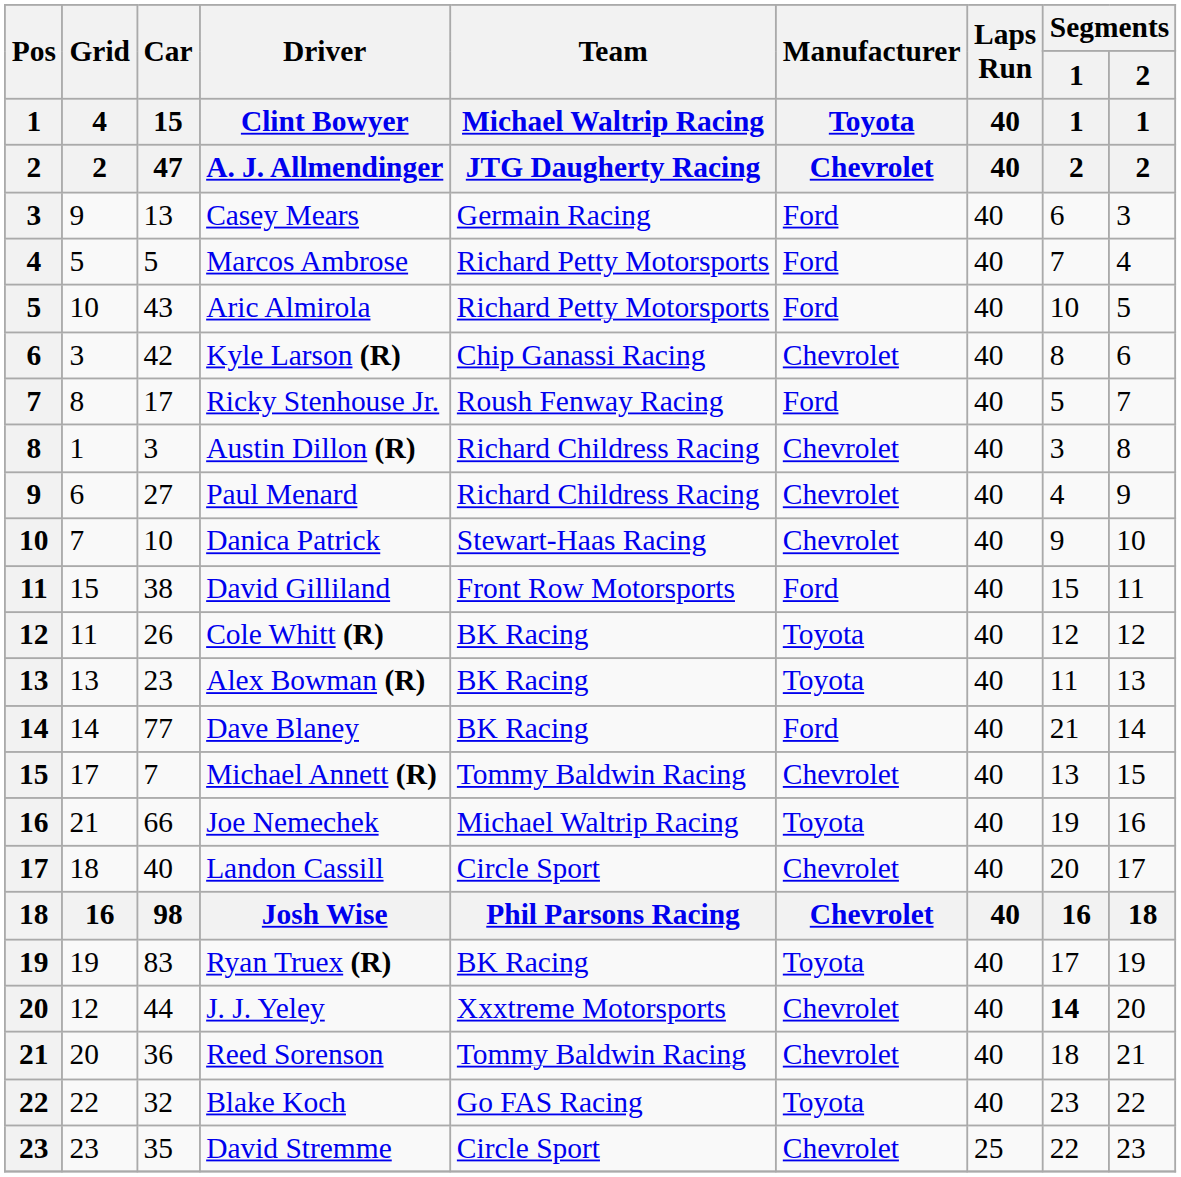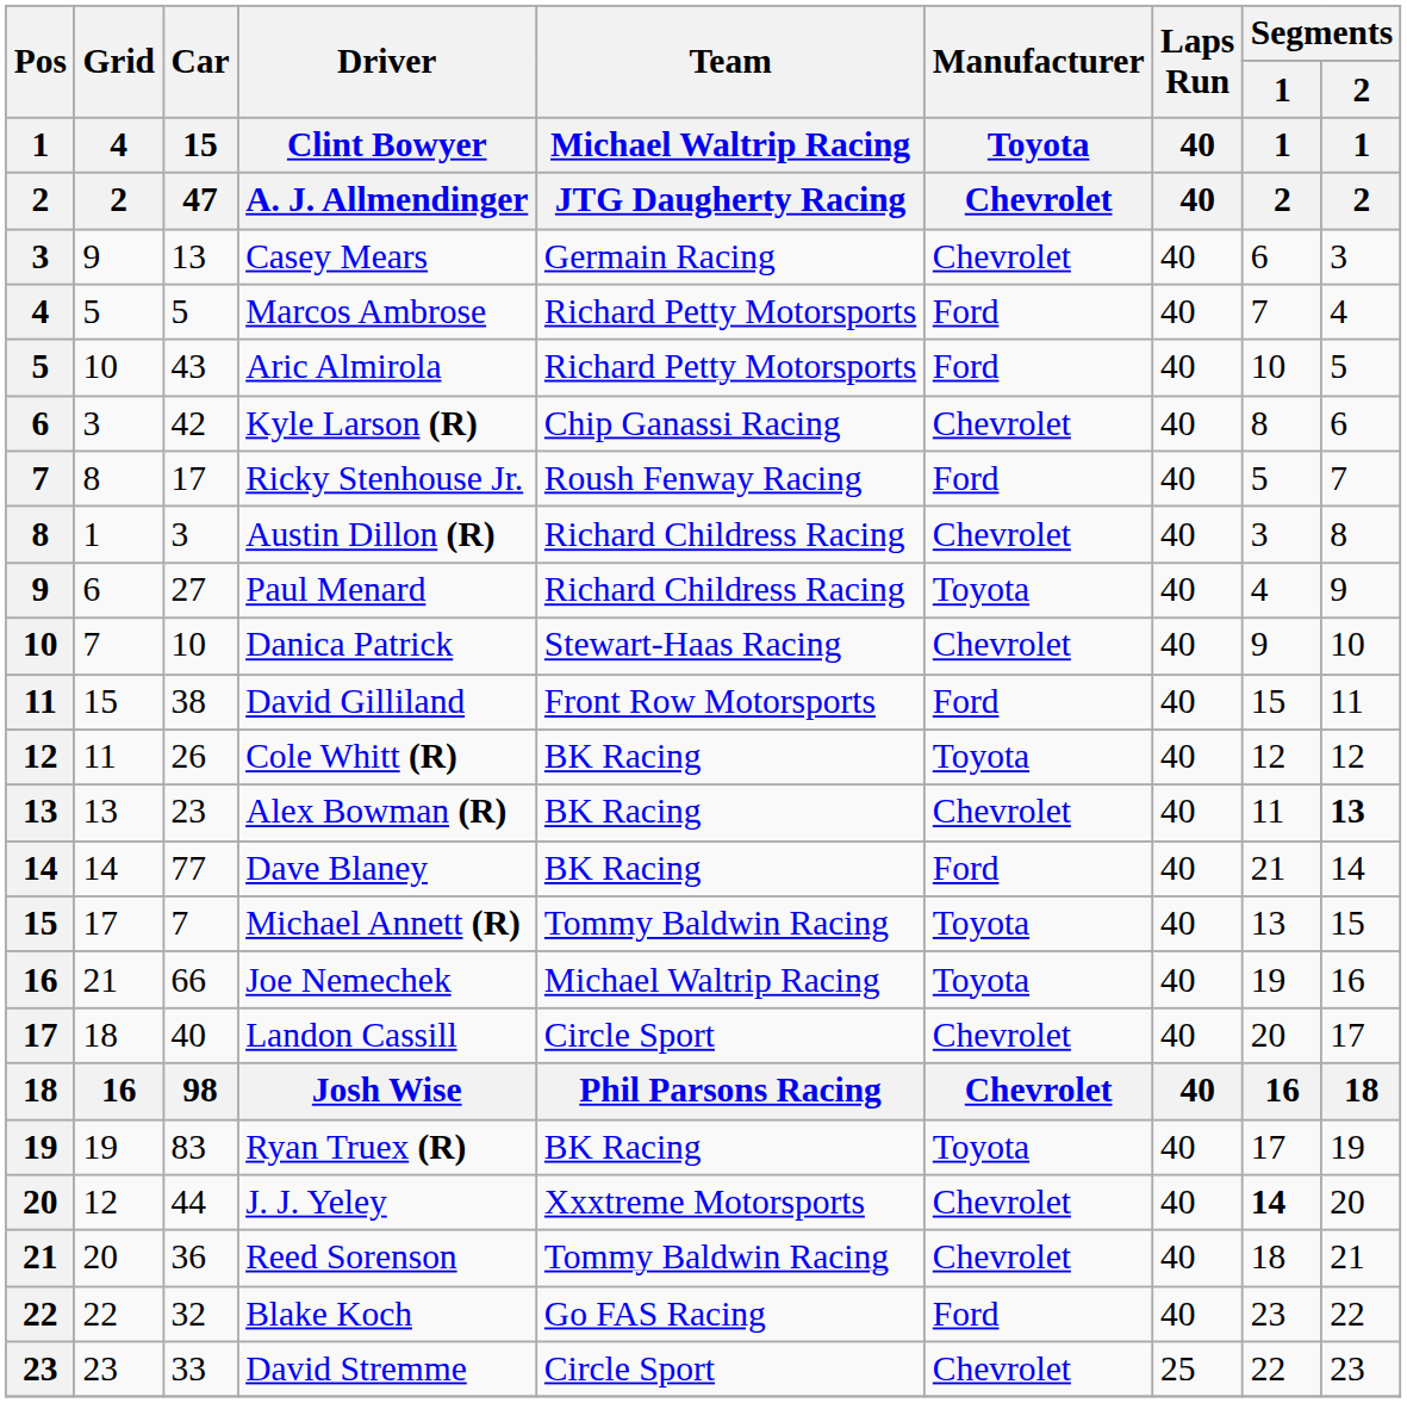Casey Mears | Manufacturer / Toyota / Chevrolet: Ford -> Chevrolet
Paul Menard | Manufacturer / Toyota / Chevrolet: Chevrolet -> Toyota
Alex Bowman (R) | Manufacturer / Toyota / Chevrolet: Toyota -> Chevrolet
Alex Bowman (R) | Segments / 2 / 1 / 2: normal -> bold
Michael Annett (R) | Manufacturer / Toyota / Chevrolet: Chevrolet -> Toyota
Blake Koch | Manufacturer / Toyota / Chevrolet: Toyota -> Ford
David Stremme | Car / 15 / 47: 35 -> 33
